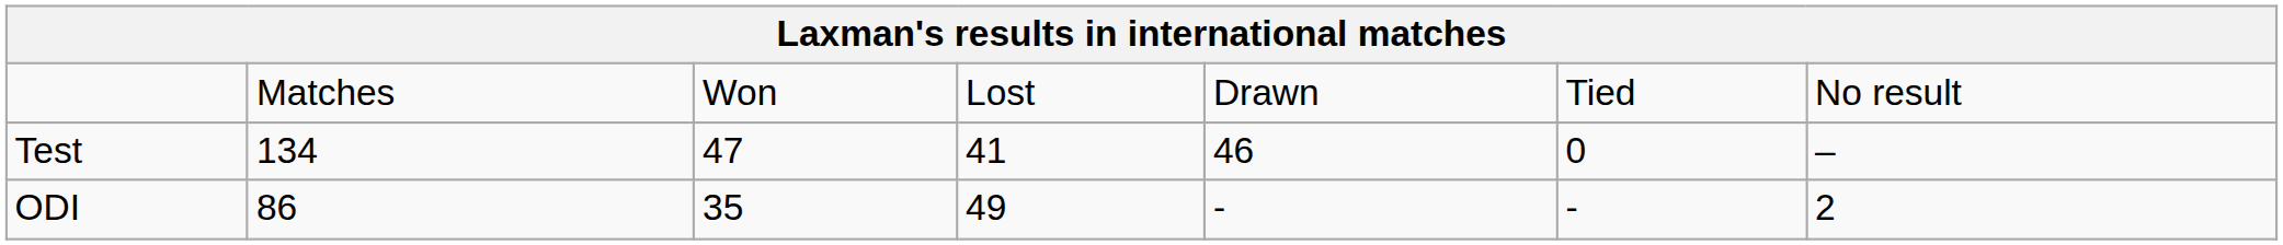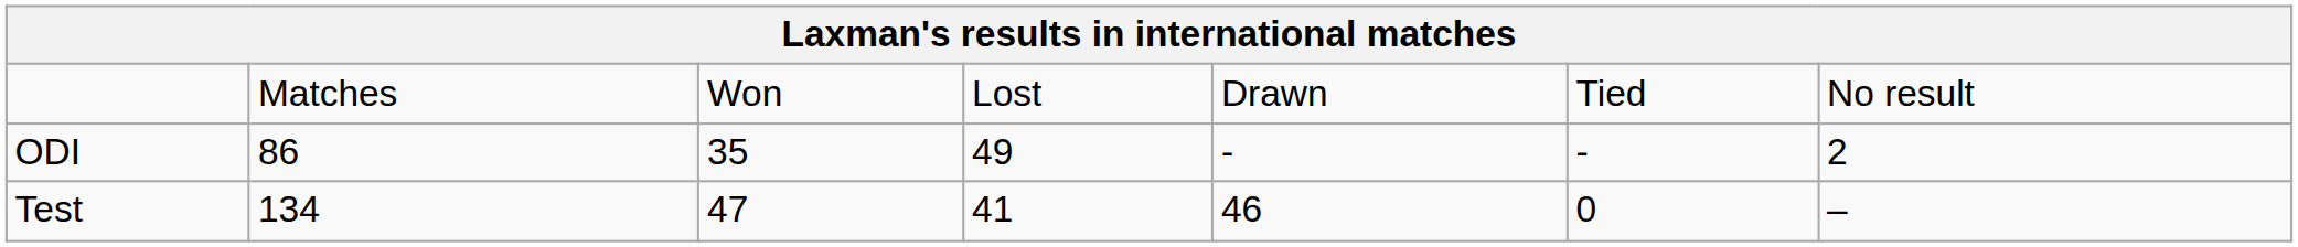rows swapped: Test <-> ODI
